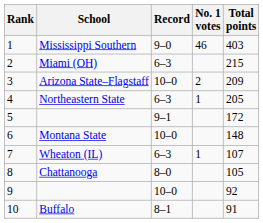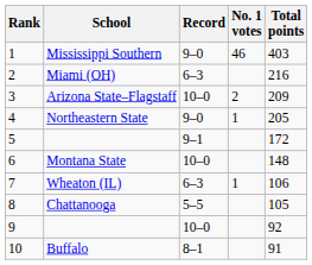Miami (OH) | Total points: 215 -> 216
Northeastern State | Record: 6–3 -> 9–0
Wheaton (IL) | Total points: 107 -> 106
Chattanooga | Record: 8–0 -> 5–5
